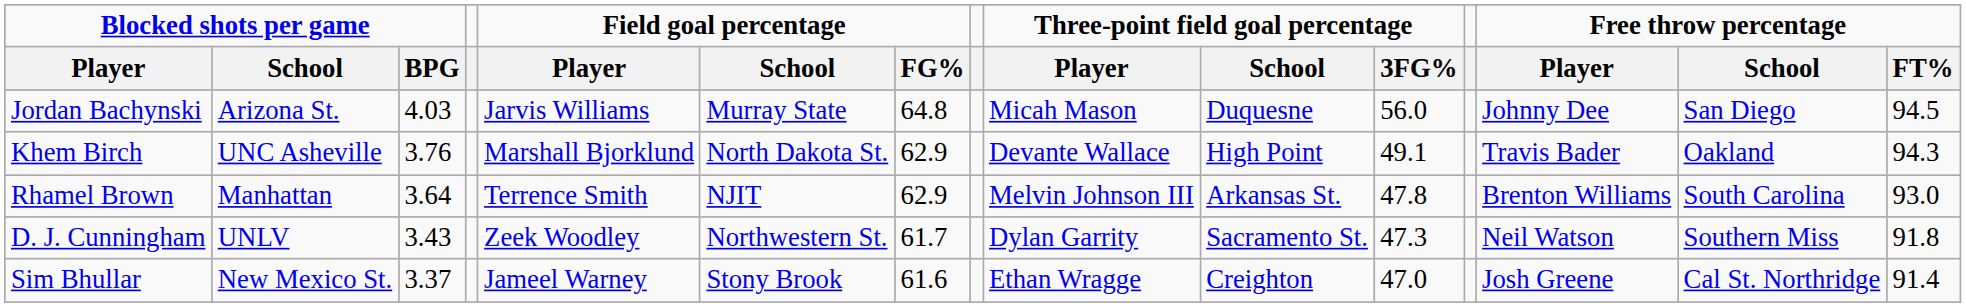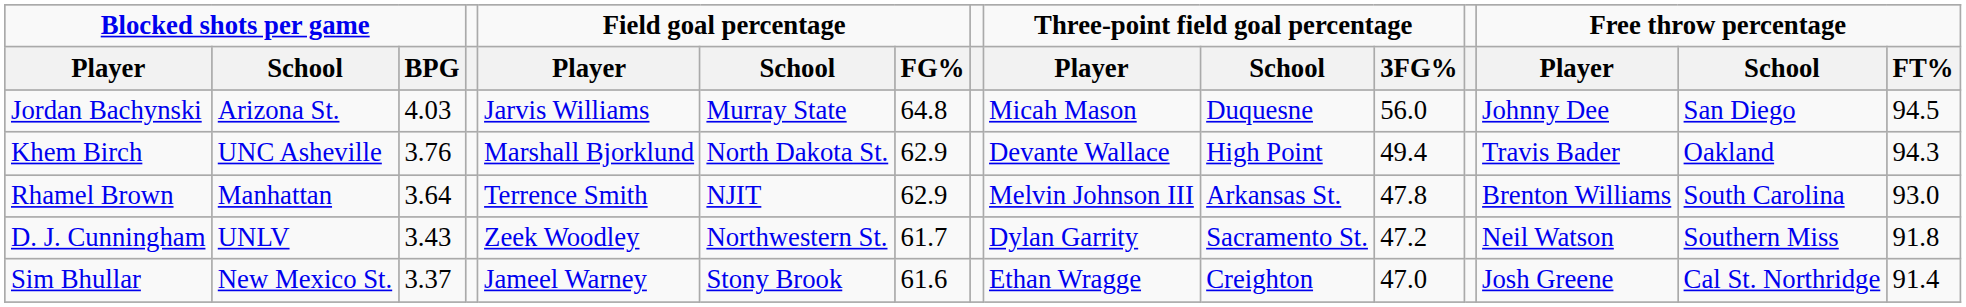Khem Birch | Three-point field goal percentage / 3FG%: 49.1 -> 49.4
D. J. Cunningham | Three-point field goal percentage / 3FG%: 47.3 -> 47.2
